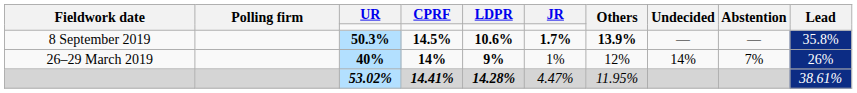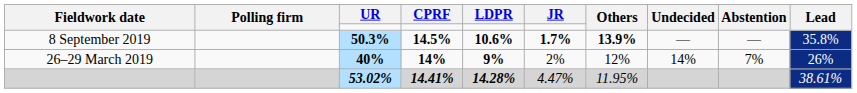26–29 March 2019 | JR: 1% -> 2%
